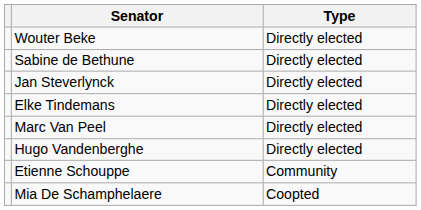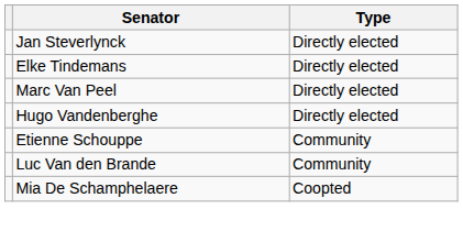- row: Wouter Beke | Directly elected
- row: Sabine de Bethune | Directly elected
+ row: Luc Van den Brande | Community
